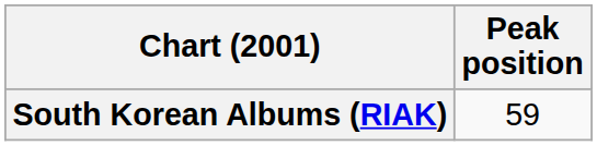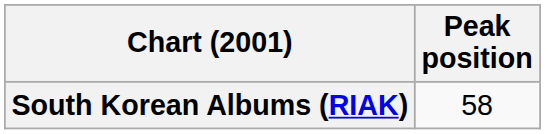South Korean Albums (RIAK) | Peak position: 59 -> 58
